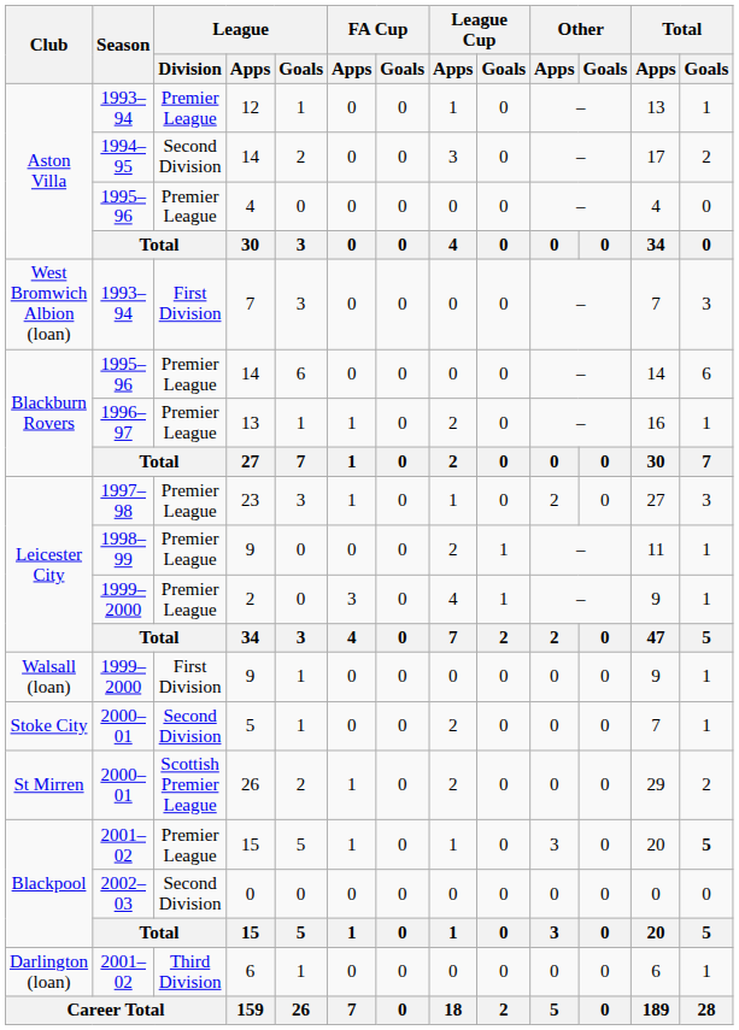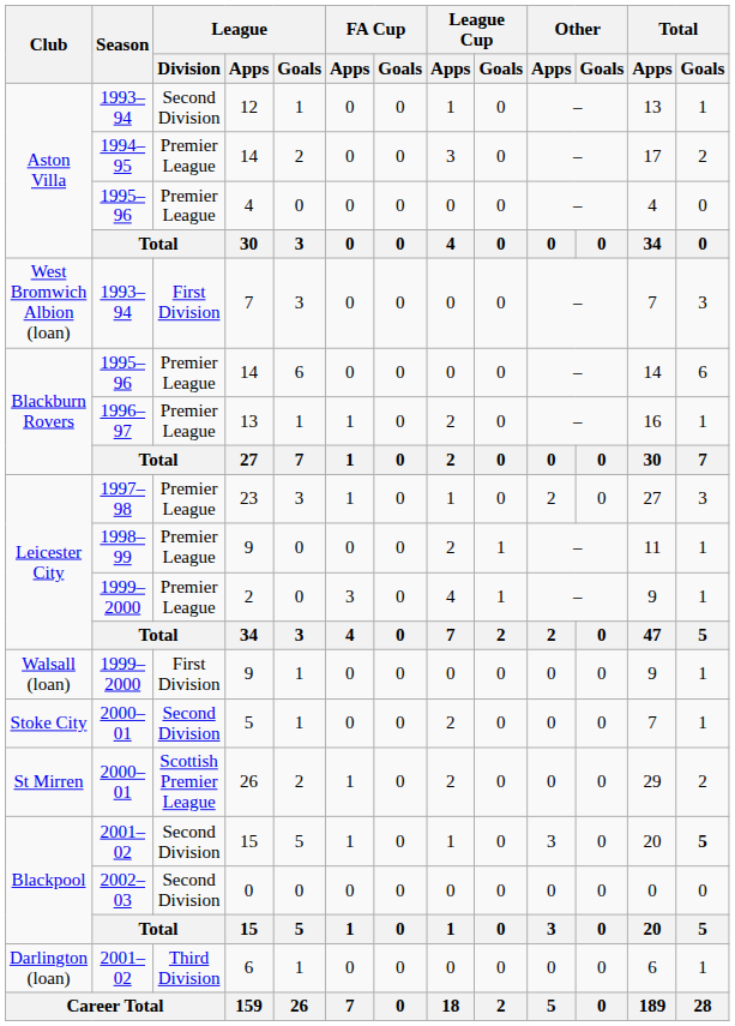12 | League / Division: Premier League -> Second Division
1994–95 / 14 | League / Division: Second Division -> Premier League
2001–02 / 15 | League / Division: Premier League -> Second Division
